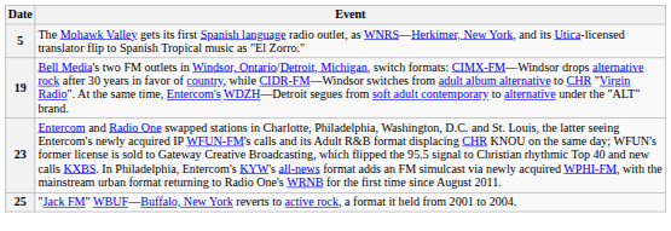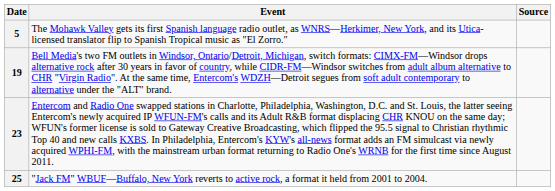+ column: Source
